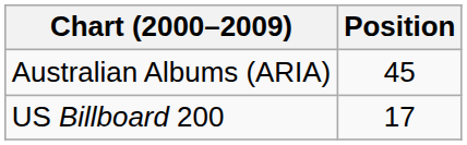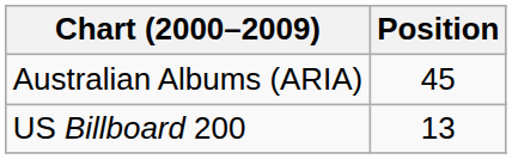US Billboard 200 | Position: 17 -> 13
